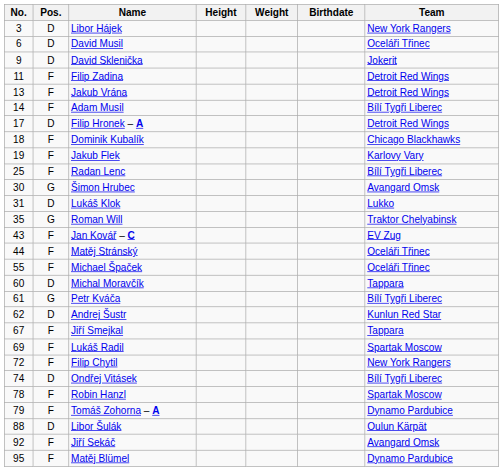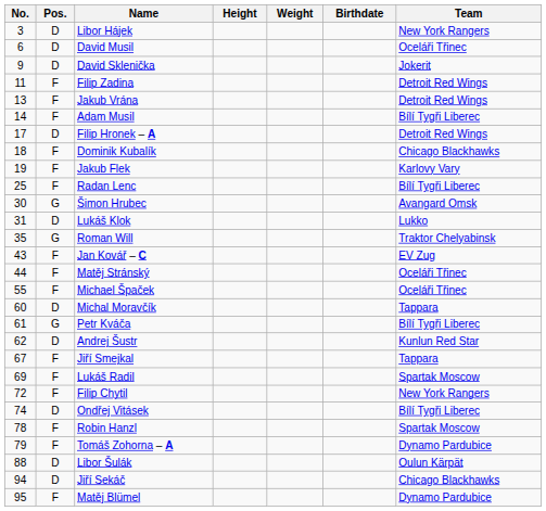Jiří Sekáč | No.: 92 -> 94
Jiří Sekáč | Pos.: F -> D
Jiří Sekáč | Team: Avangard Omsk -> Chicago Blackhawks
